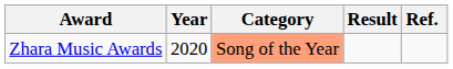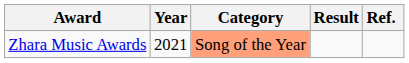Zhara Music Awards | Year: 2020 -> 2021
